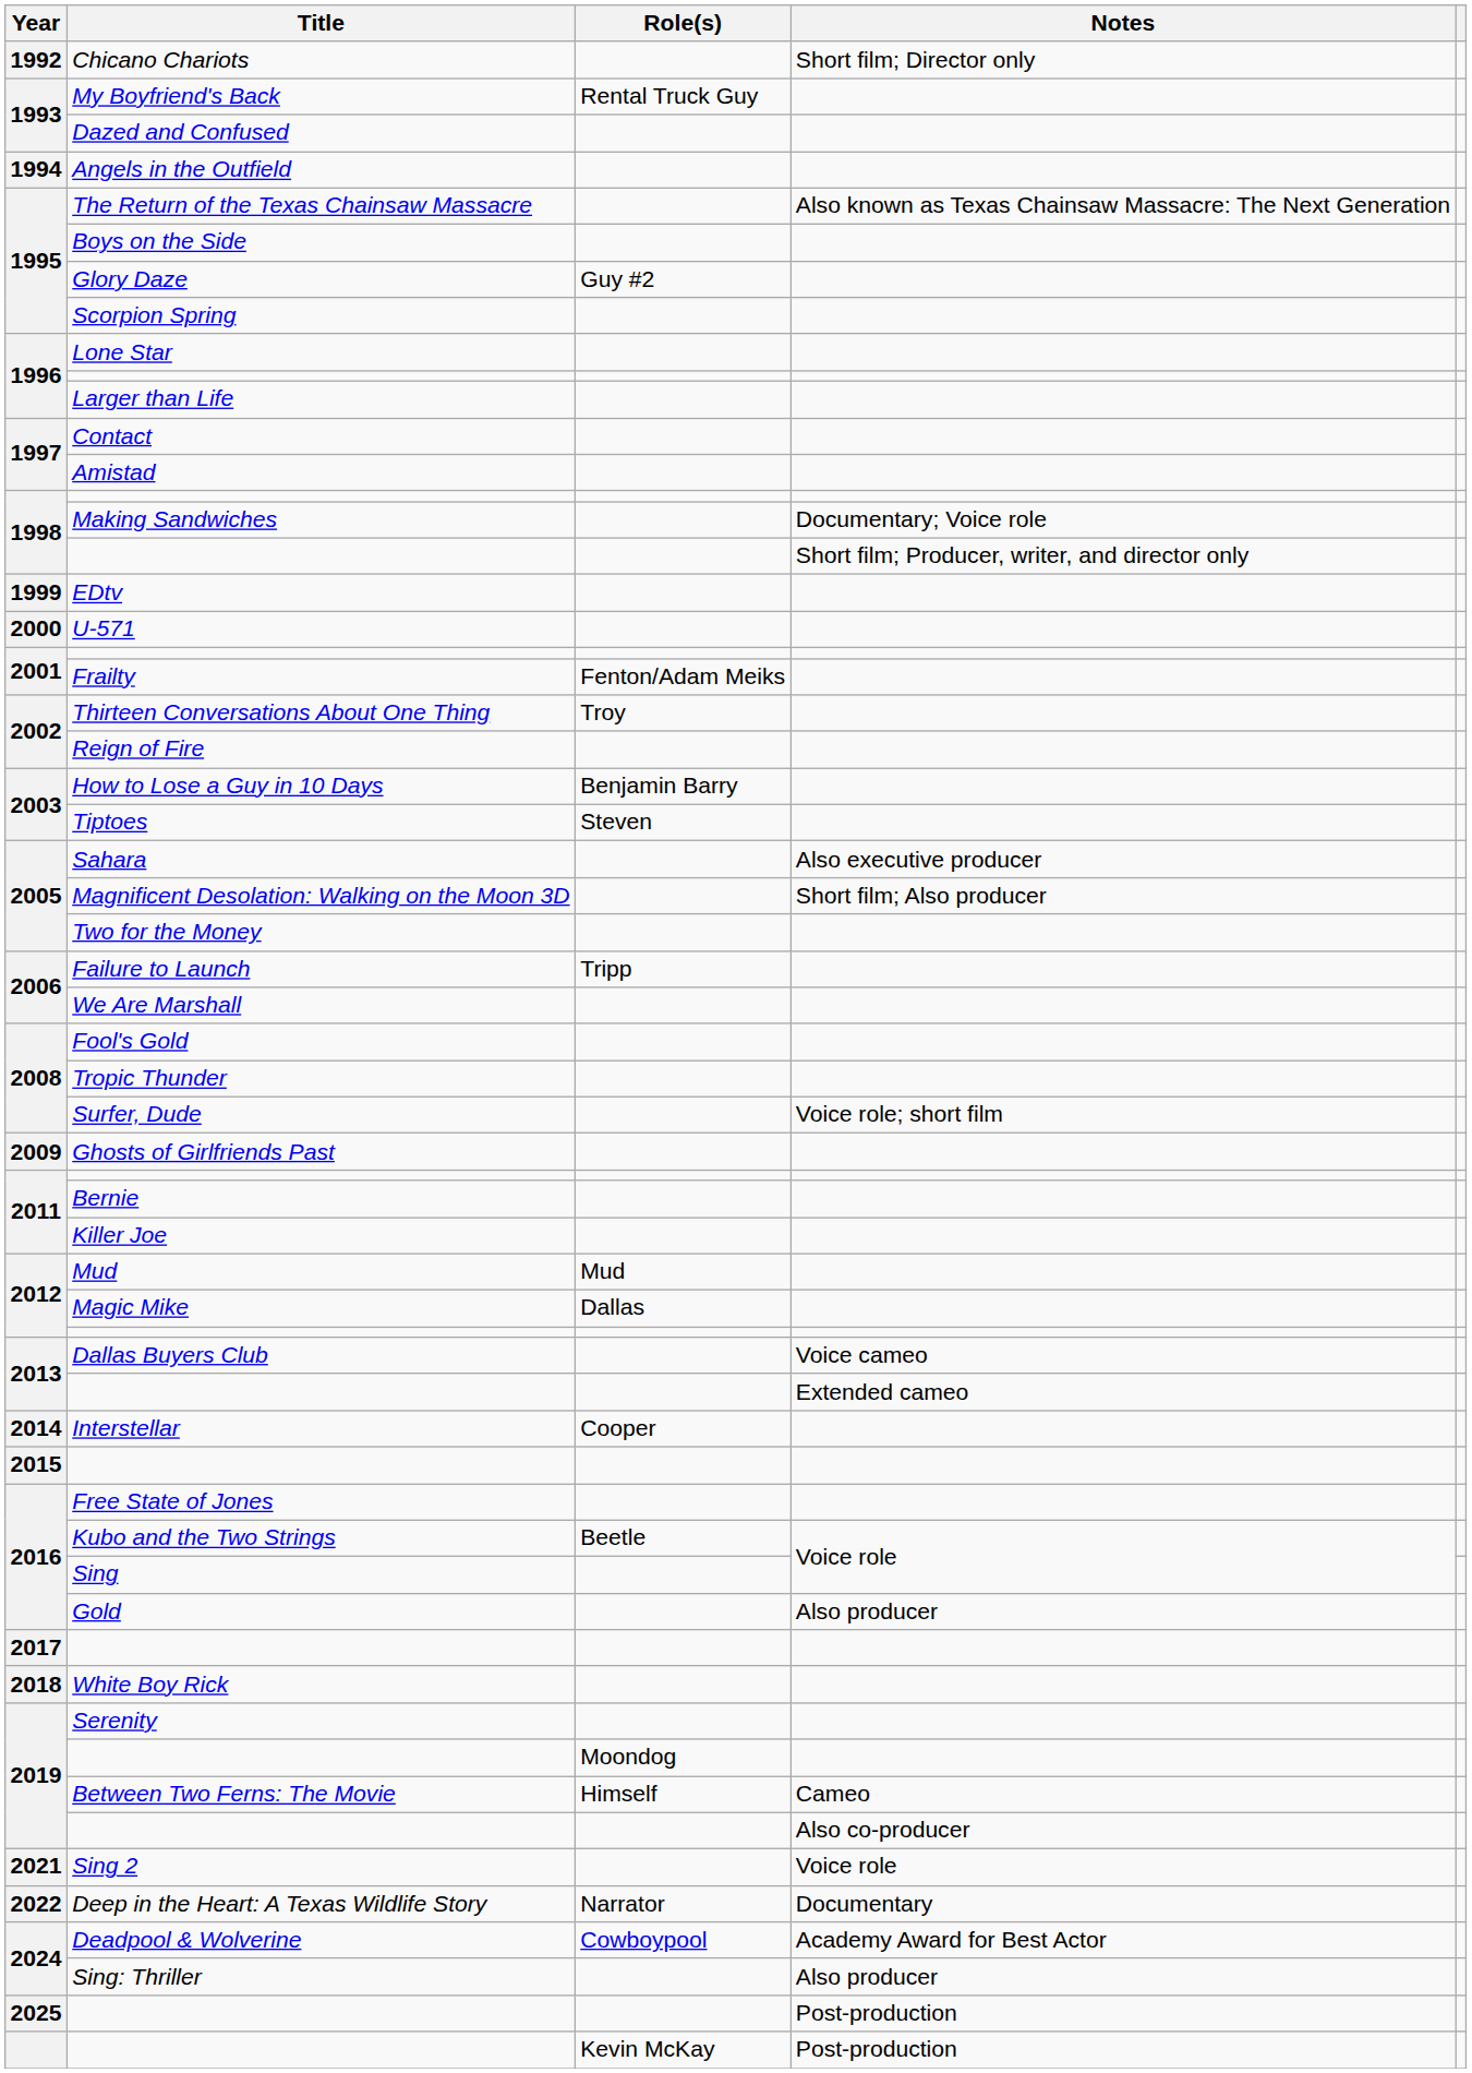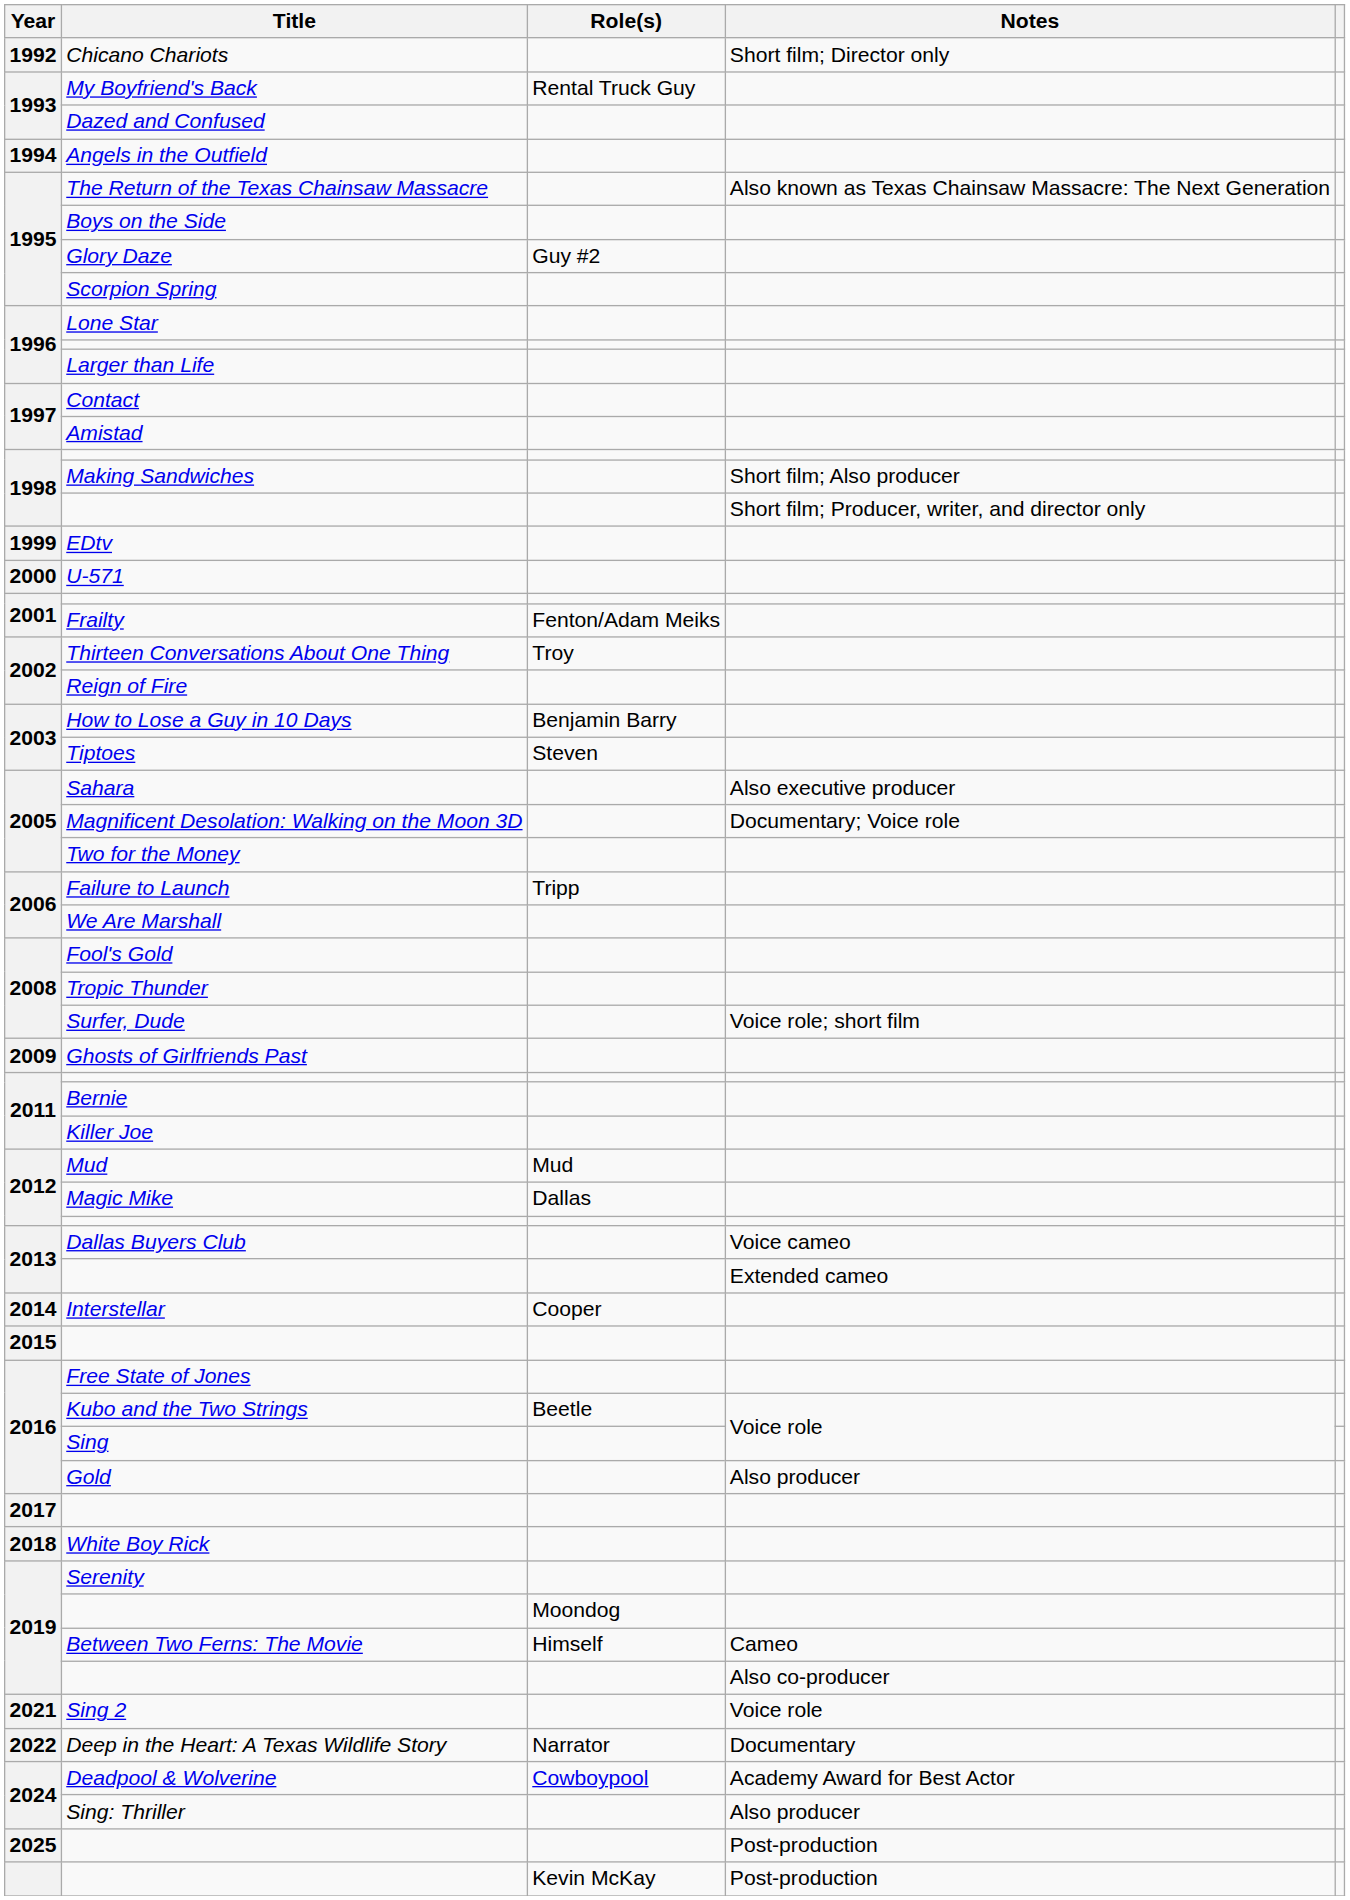Making Sandwiches | Notes: Documentary; Voice role -> Short film; Also producer
Magnificent Desolation: Walking on the Moon 3D | Notes: Short film; Also producer -> Documentary; Voice role
